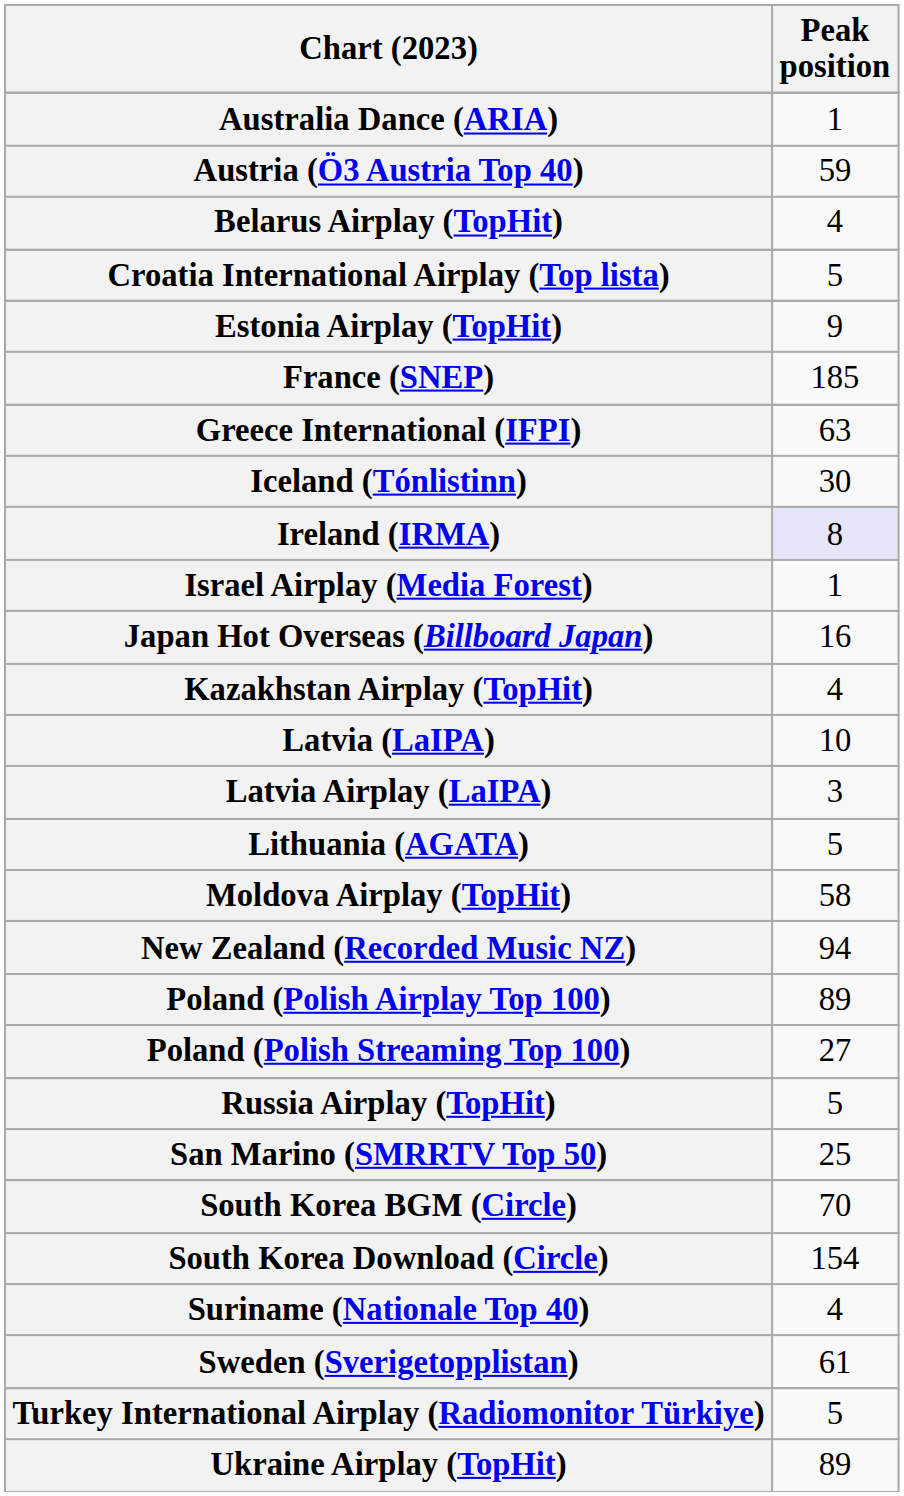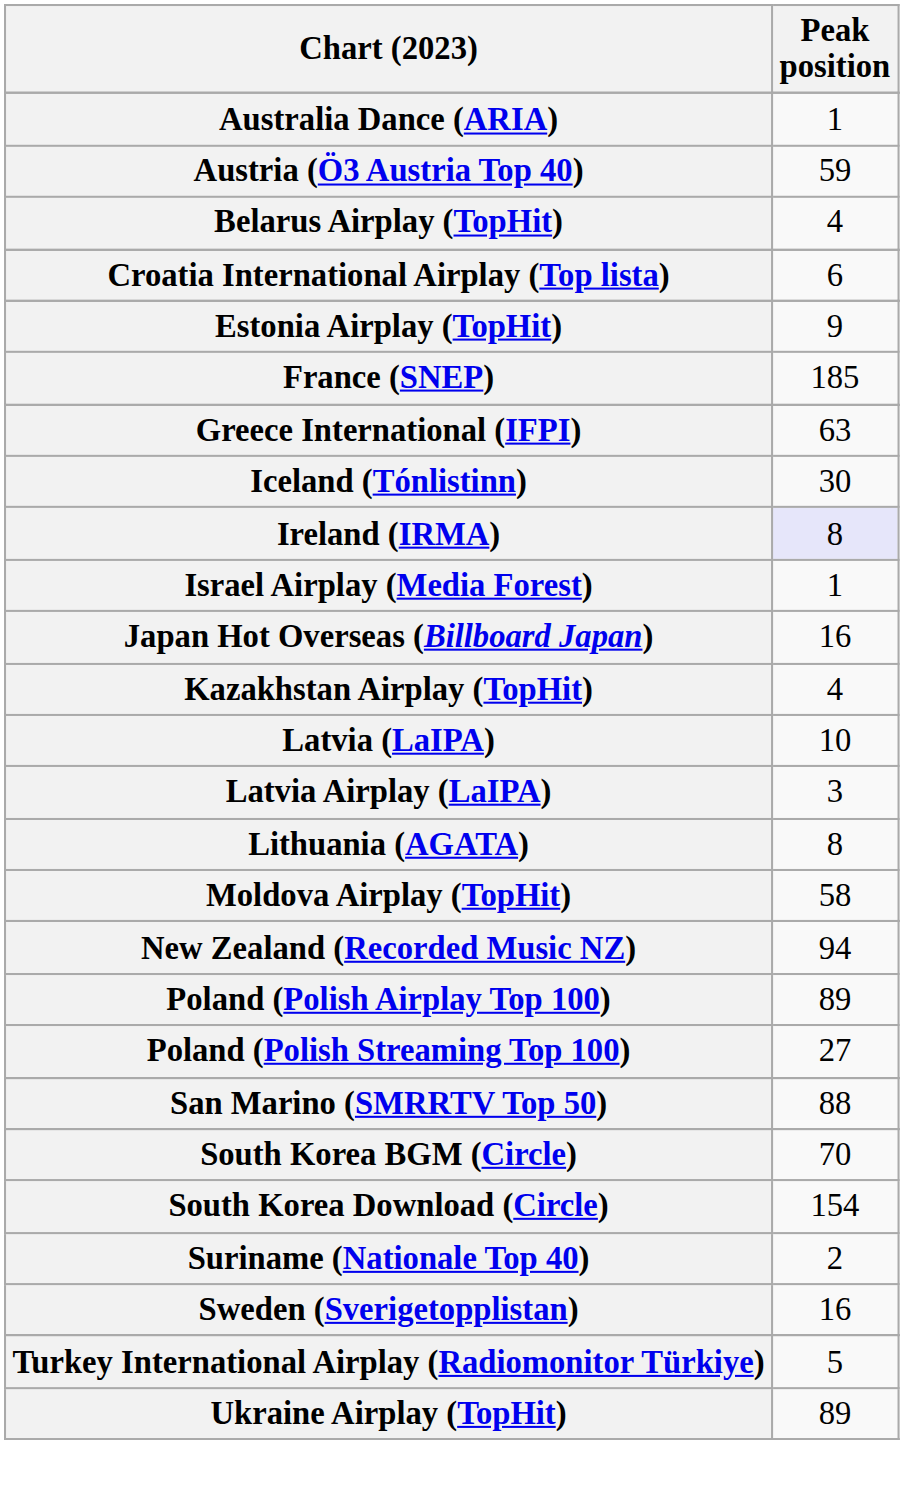Croatia International Airplay (Top lista) | Peak position: 5 -> 6
Lithuania (AGATA) | Peak position: 5 -> 8
- row: Russia Airplay (TopHit) | 5
San Marino (SMRRTV Top 50) | Peak position: 25 -> 88
Suriname (Nationale Top 40) | Peak position: 4 -> 2
Sweden (Sverigetopplistan) | Peak position: 61 -> 16
